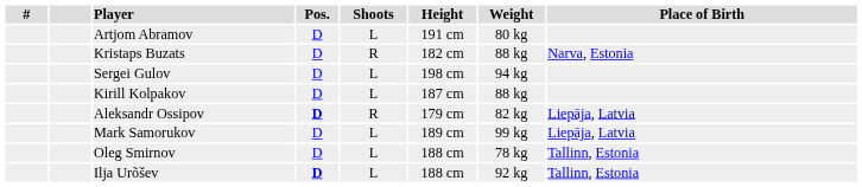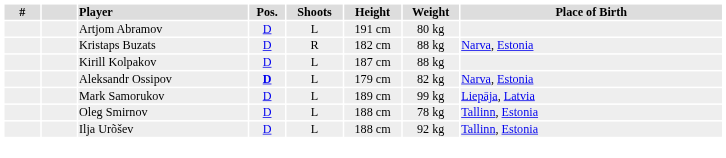- row: Sergei Gulov | D | L | 198 cm | 94 kg
Aleksandr Ossipov | Shoots: R -> L
Aleksandr Ossipov | Place of Birth: Liepāja, Latvia -> Narva, Estonia
Ilja Urõšev | Pos.: bold -> normal
